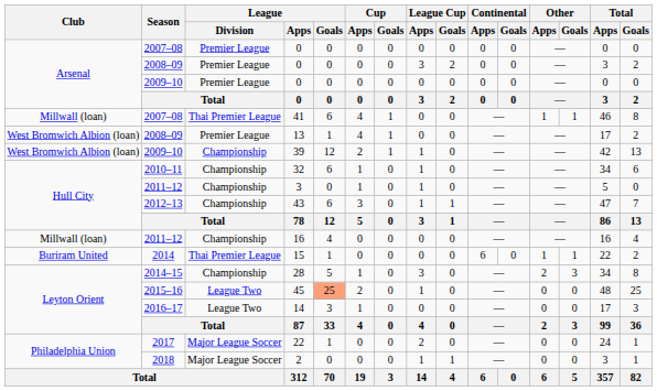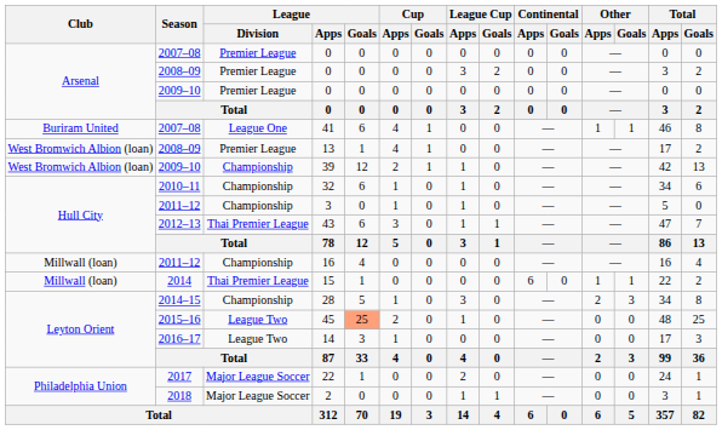41 | Club: Millwall (loan) -> Buriram United
41 | League / Division: Thai Premier League -> League One
43 | League / Division: Championship -> Thai Premier League
15 | Club: Buriram United -> Millwall (loan)
